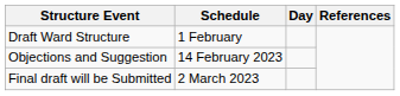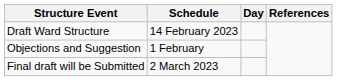Draft Ward Structure | Schedule: 1 February -> 14 February 2023
Objections and Suggestion | Schedule: 14 February 2023 -> 1 February
